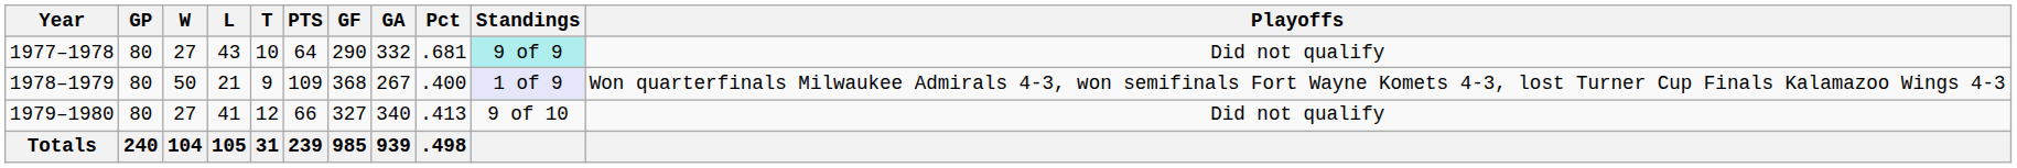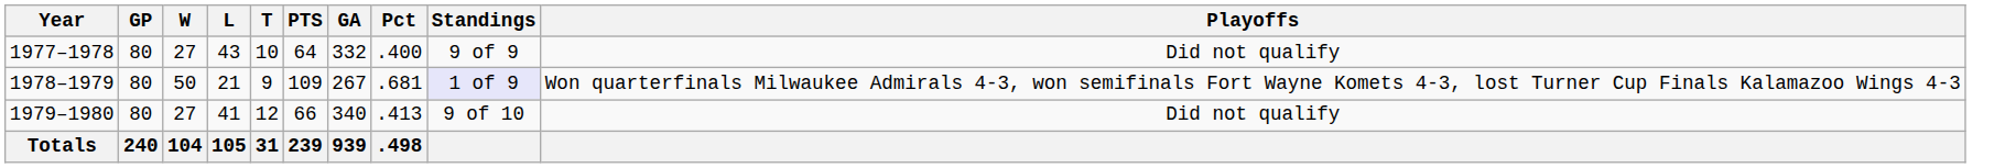- column: GF | 290 | 368 | 327 | 985
1977–1978 | Pct: .681 -> .400
1977–1978 | Standings: paleturquoise background -> no background
1978–1979 | Pct: .400 -> .681
